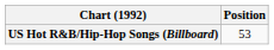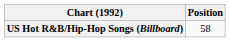US Hot R&B/Hip-Hop Songs (Billboard) | Position: 53 -> 58
